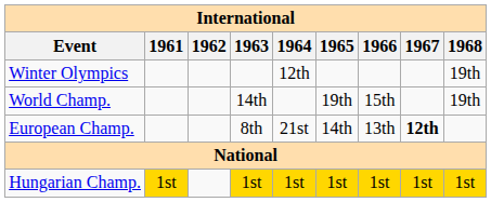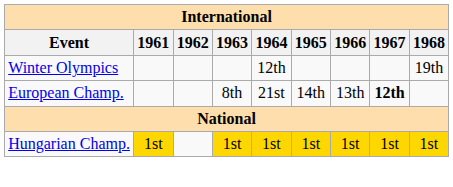- row: World Champ. | 14th | 19th | 15th | 19th
